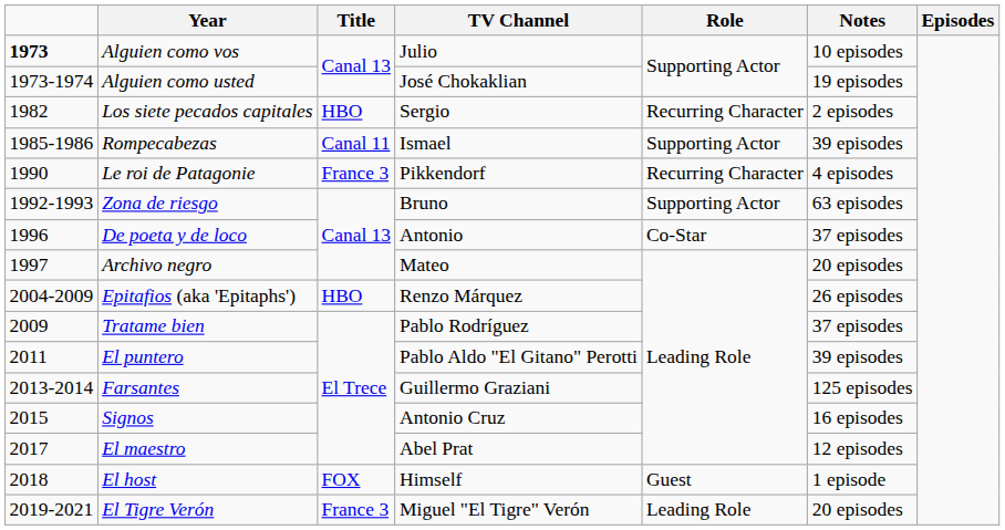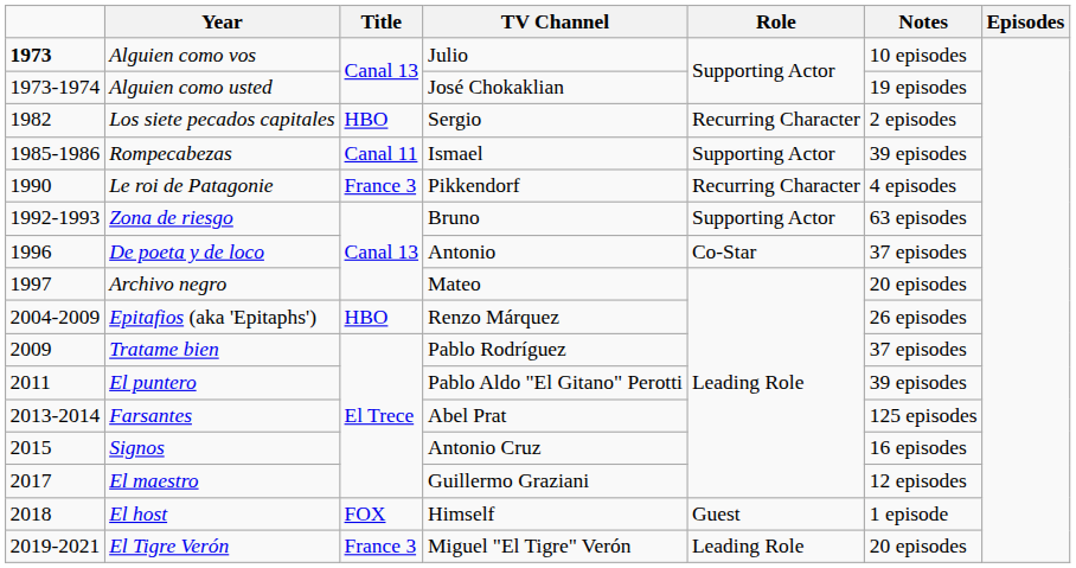Farsantes | TV Channel: Guillermo Graziani -> Abel Prat
El maestro | TV Channel: Abel Prat -> Guillermo Graziani
